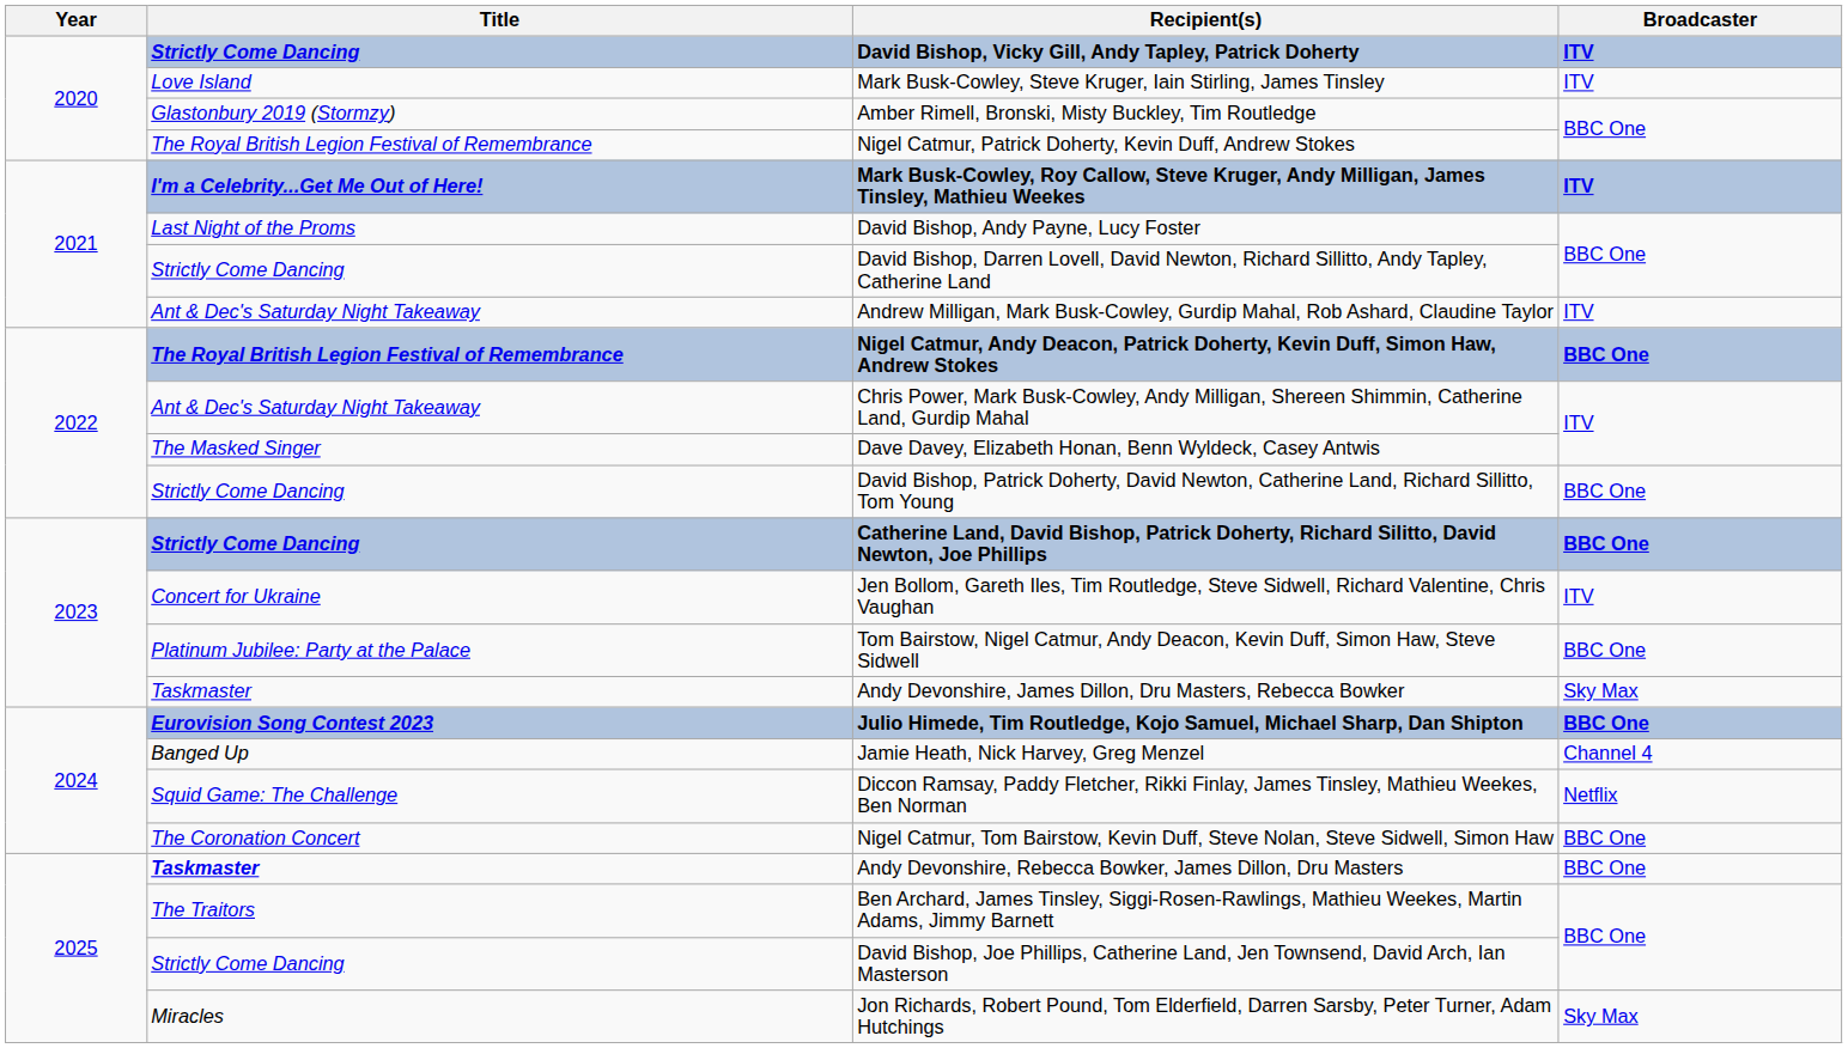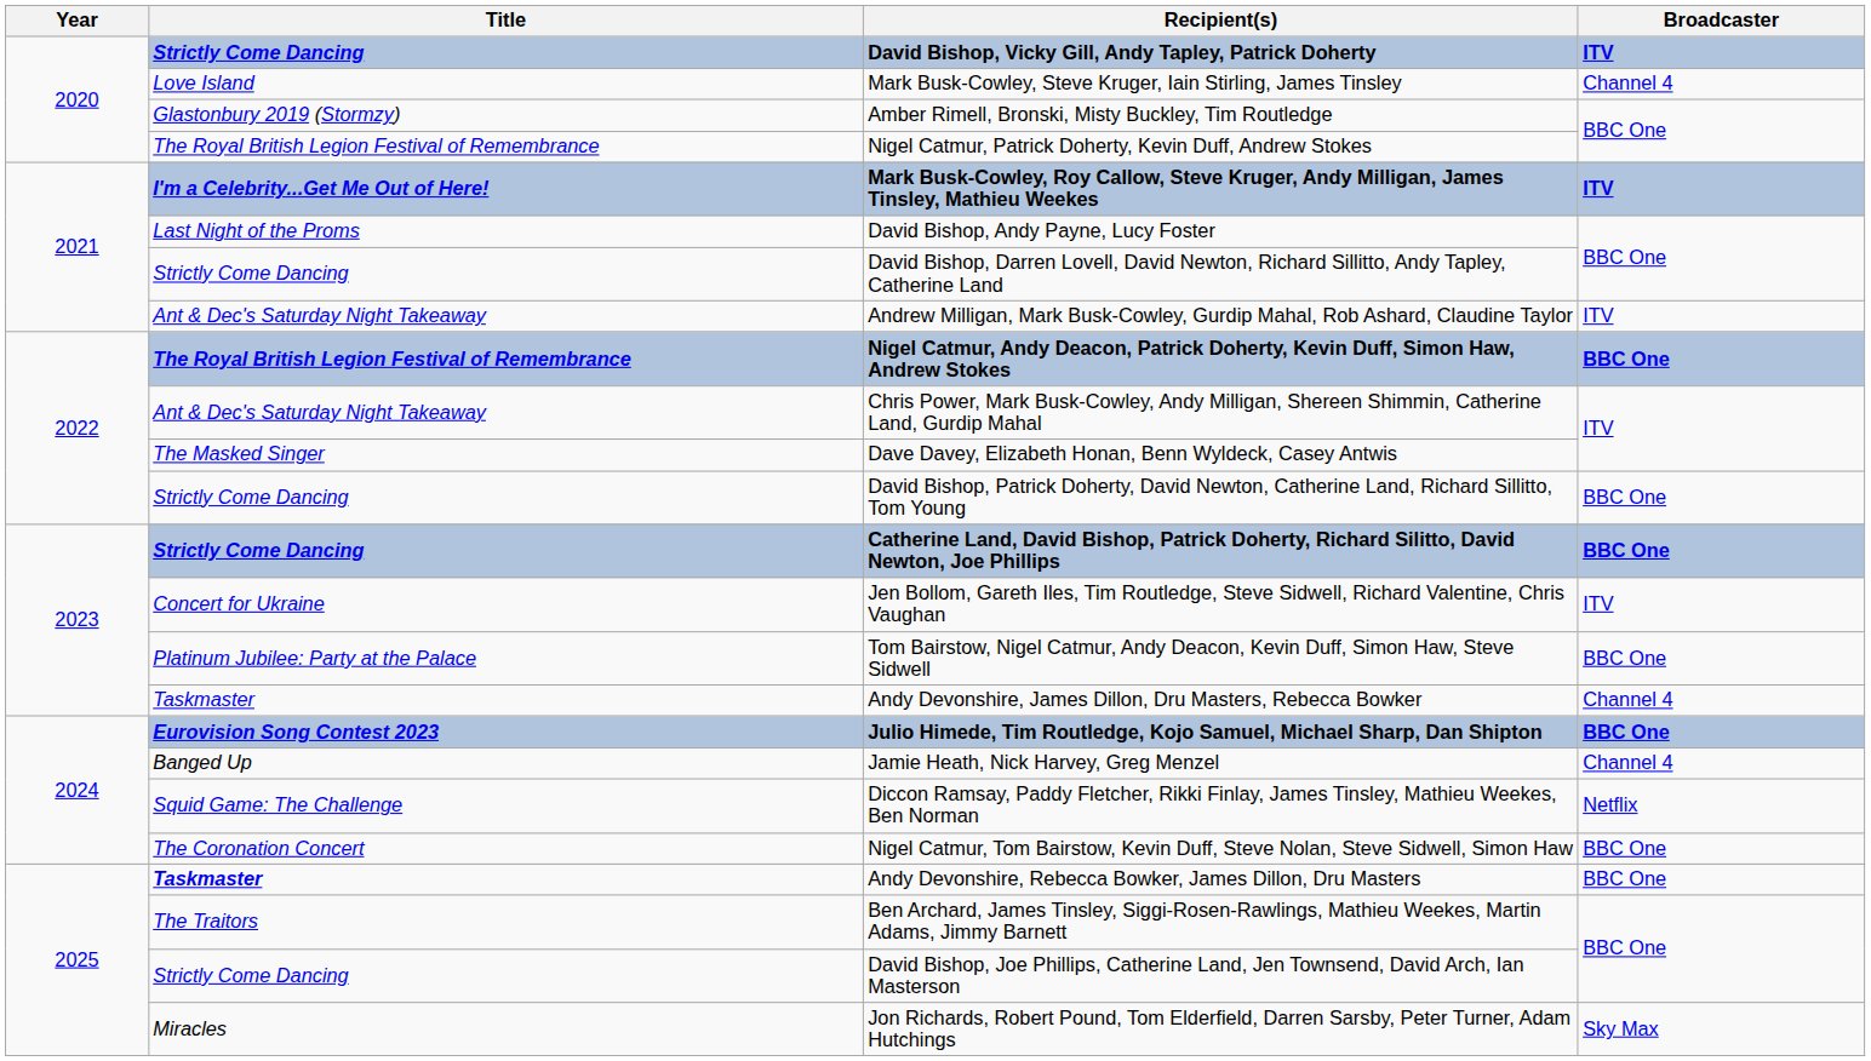Mark Busk-Cowley, Steve Kruger, Iain Stirling, James Tinsley | Broadcaster: ITV -> Channel 4
Andy Devonshire, James Dillon, Dru Masters, Rebecca Bowker | Broadcaster: Sky Max -> Channel 4
